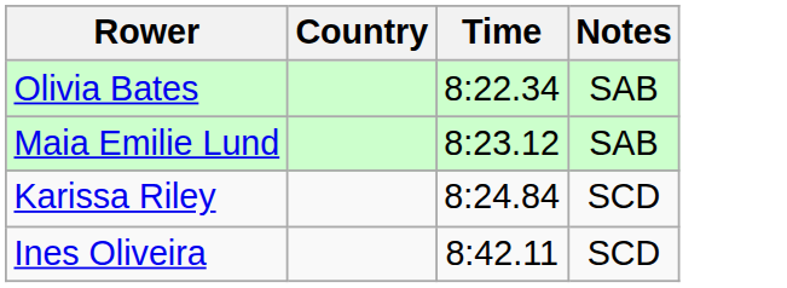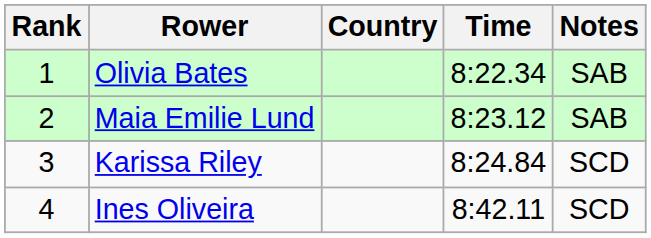+ column: Rank | 1 | 2 | 3 | 4
